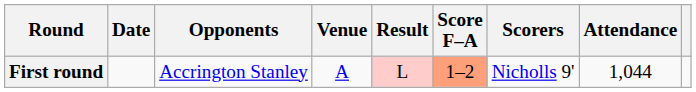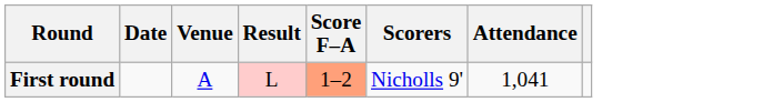- column: Opponents | Accrington Stanley
First round | Attendance: 1,044 -> 1,041
